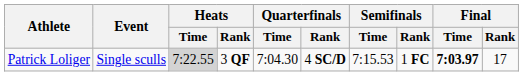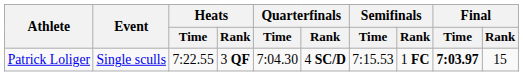Patrick Loliger | Heats / Time: lightgrey background -> no background
Patrick Loliger | Final / Rank: 17 -> 15
